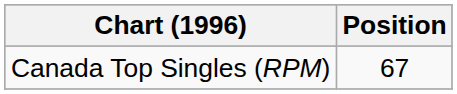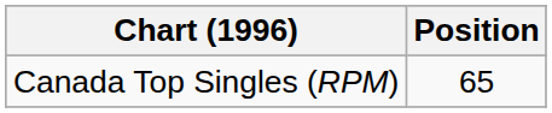Canada Top Singles (RPM) | Position: 67 -> 65
